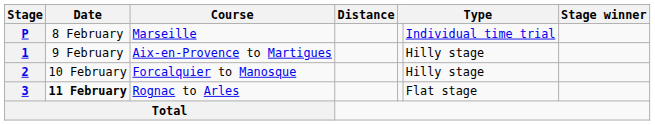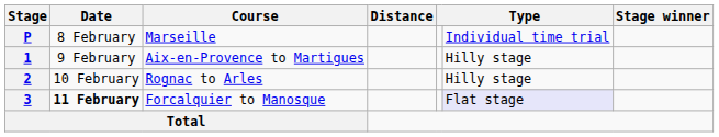2 | Course: Forcalquier to Manosque -> Rognac to Arles
3 | Course: Rognac to Arles -> Forcalquier to Manosque
3 | column 6: no background -> lavender background
